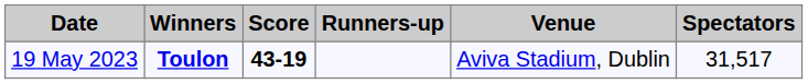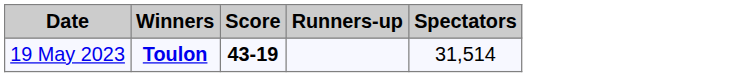- column: Venue | Aviva Stadium, Dublin
19 May 2023 | Spectators: 31,517 -> 31,514
